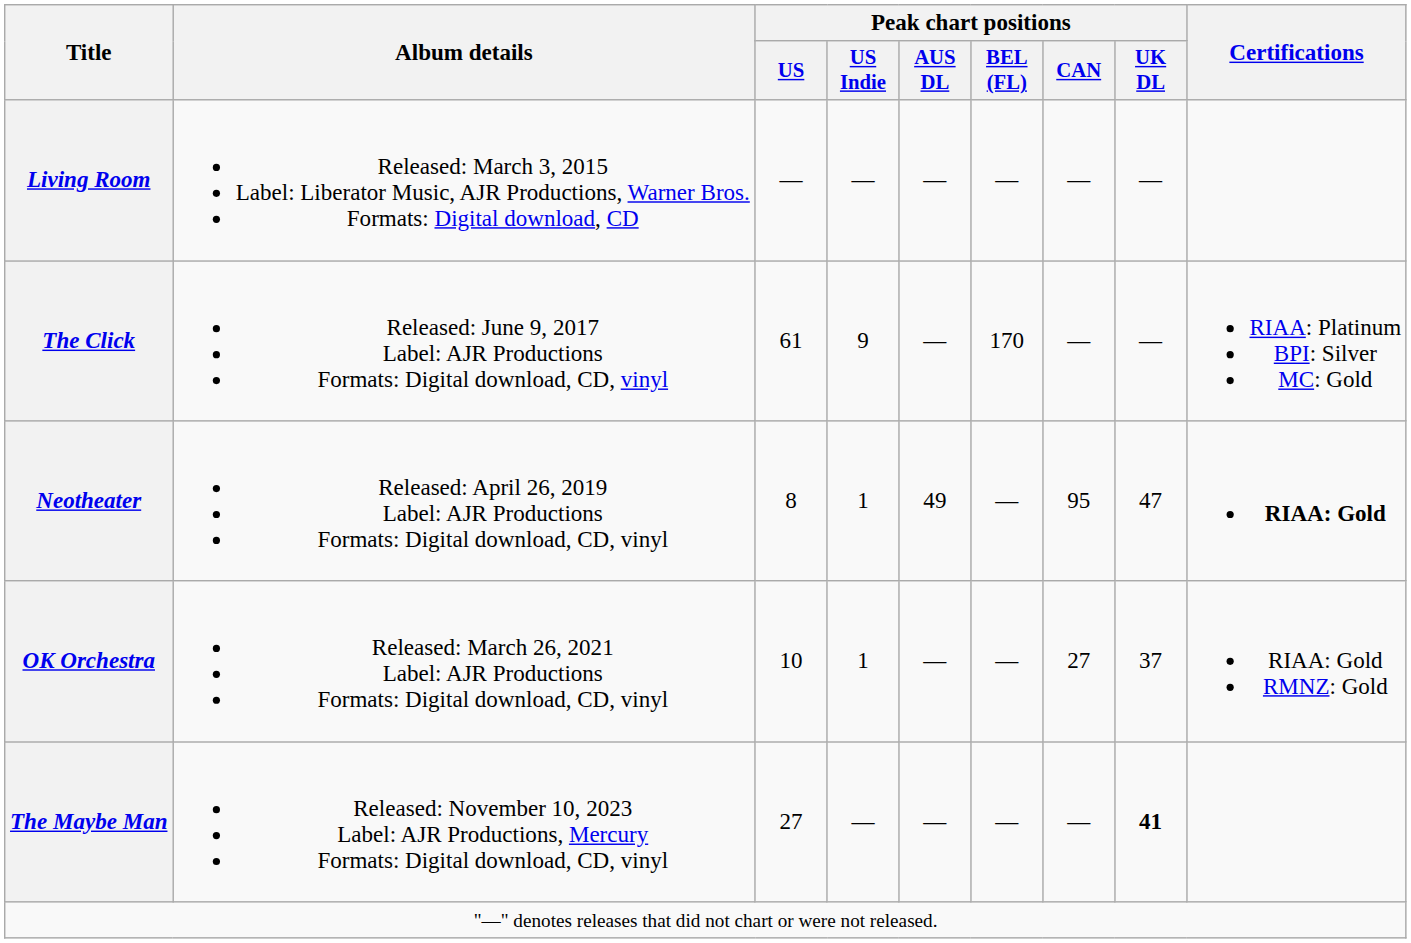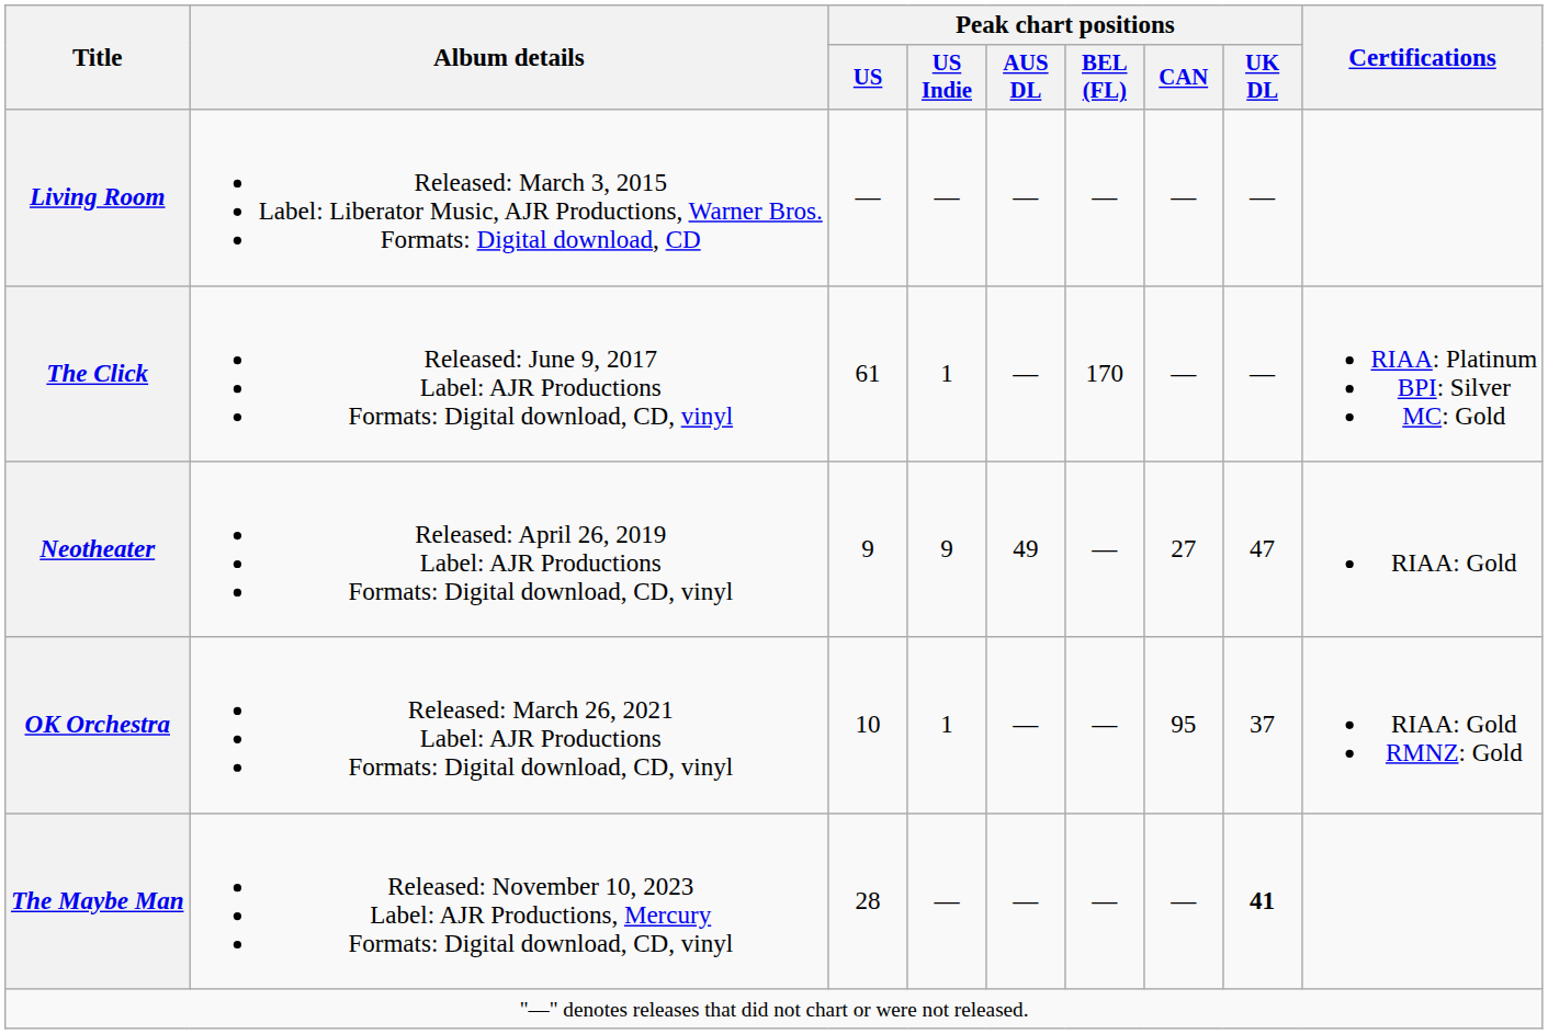The Click | Peak chart positions / US Indie: 9 -> 1
Neotheater | Peak chart positions / US: 8 -> 9
Neotheater | Peak chart positions / US Indie: 1 -> 9
Neotheater | Peak chart positions / CAN: 95 -> 27
Neotheater | Certifications: bold -> normal
OK Orchestra | Peak chart positions / CAN: 27 -> 95
The Maybe Man | Peak chart positions / US: 27 -> 28
